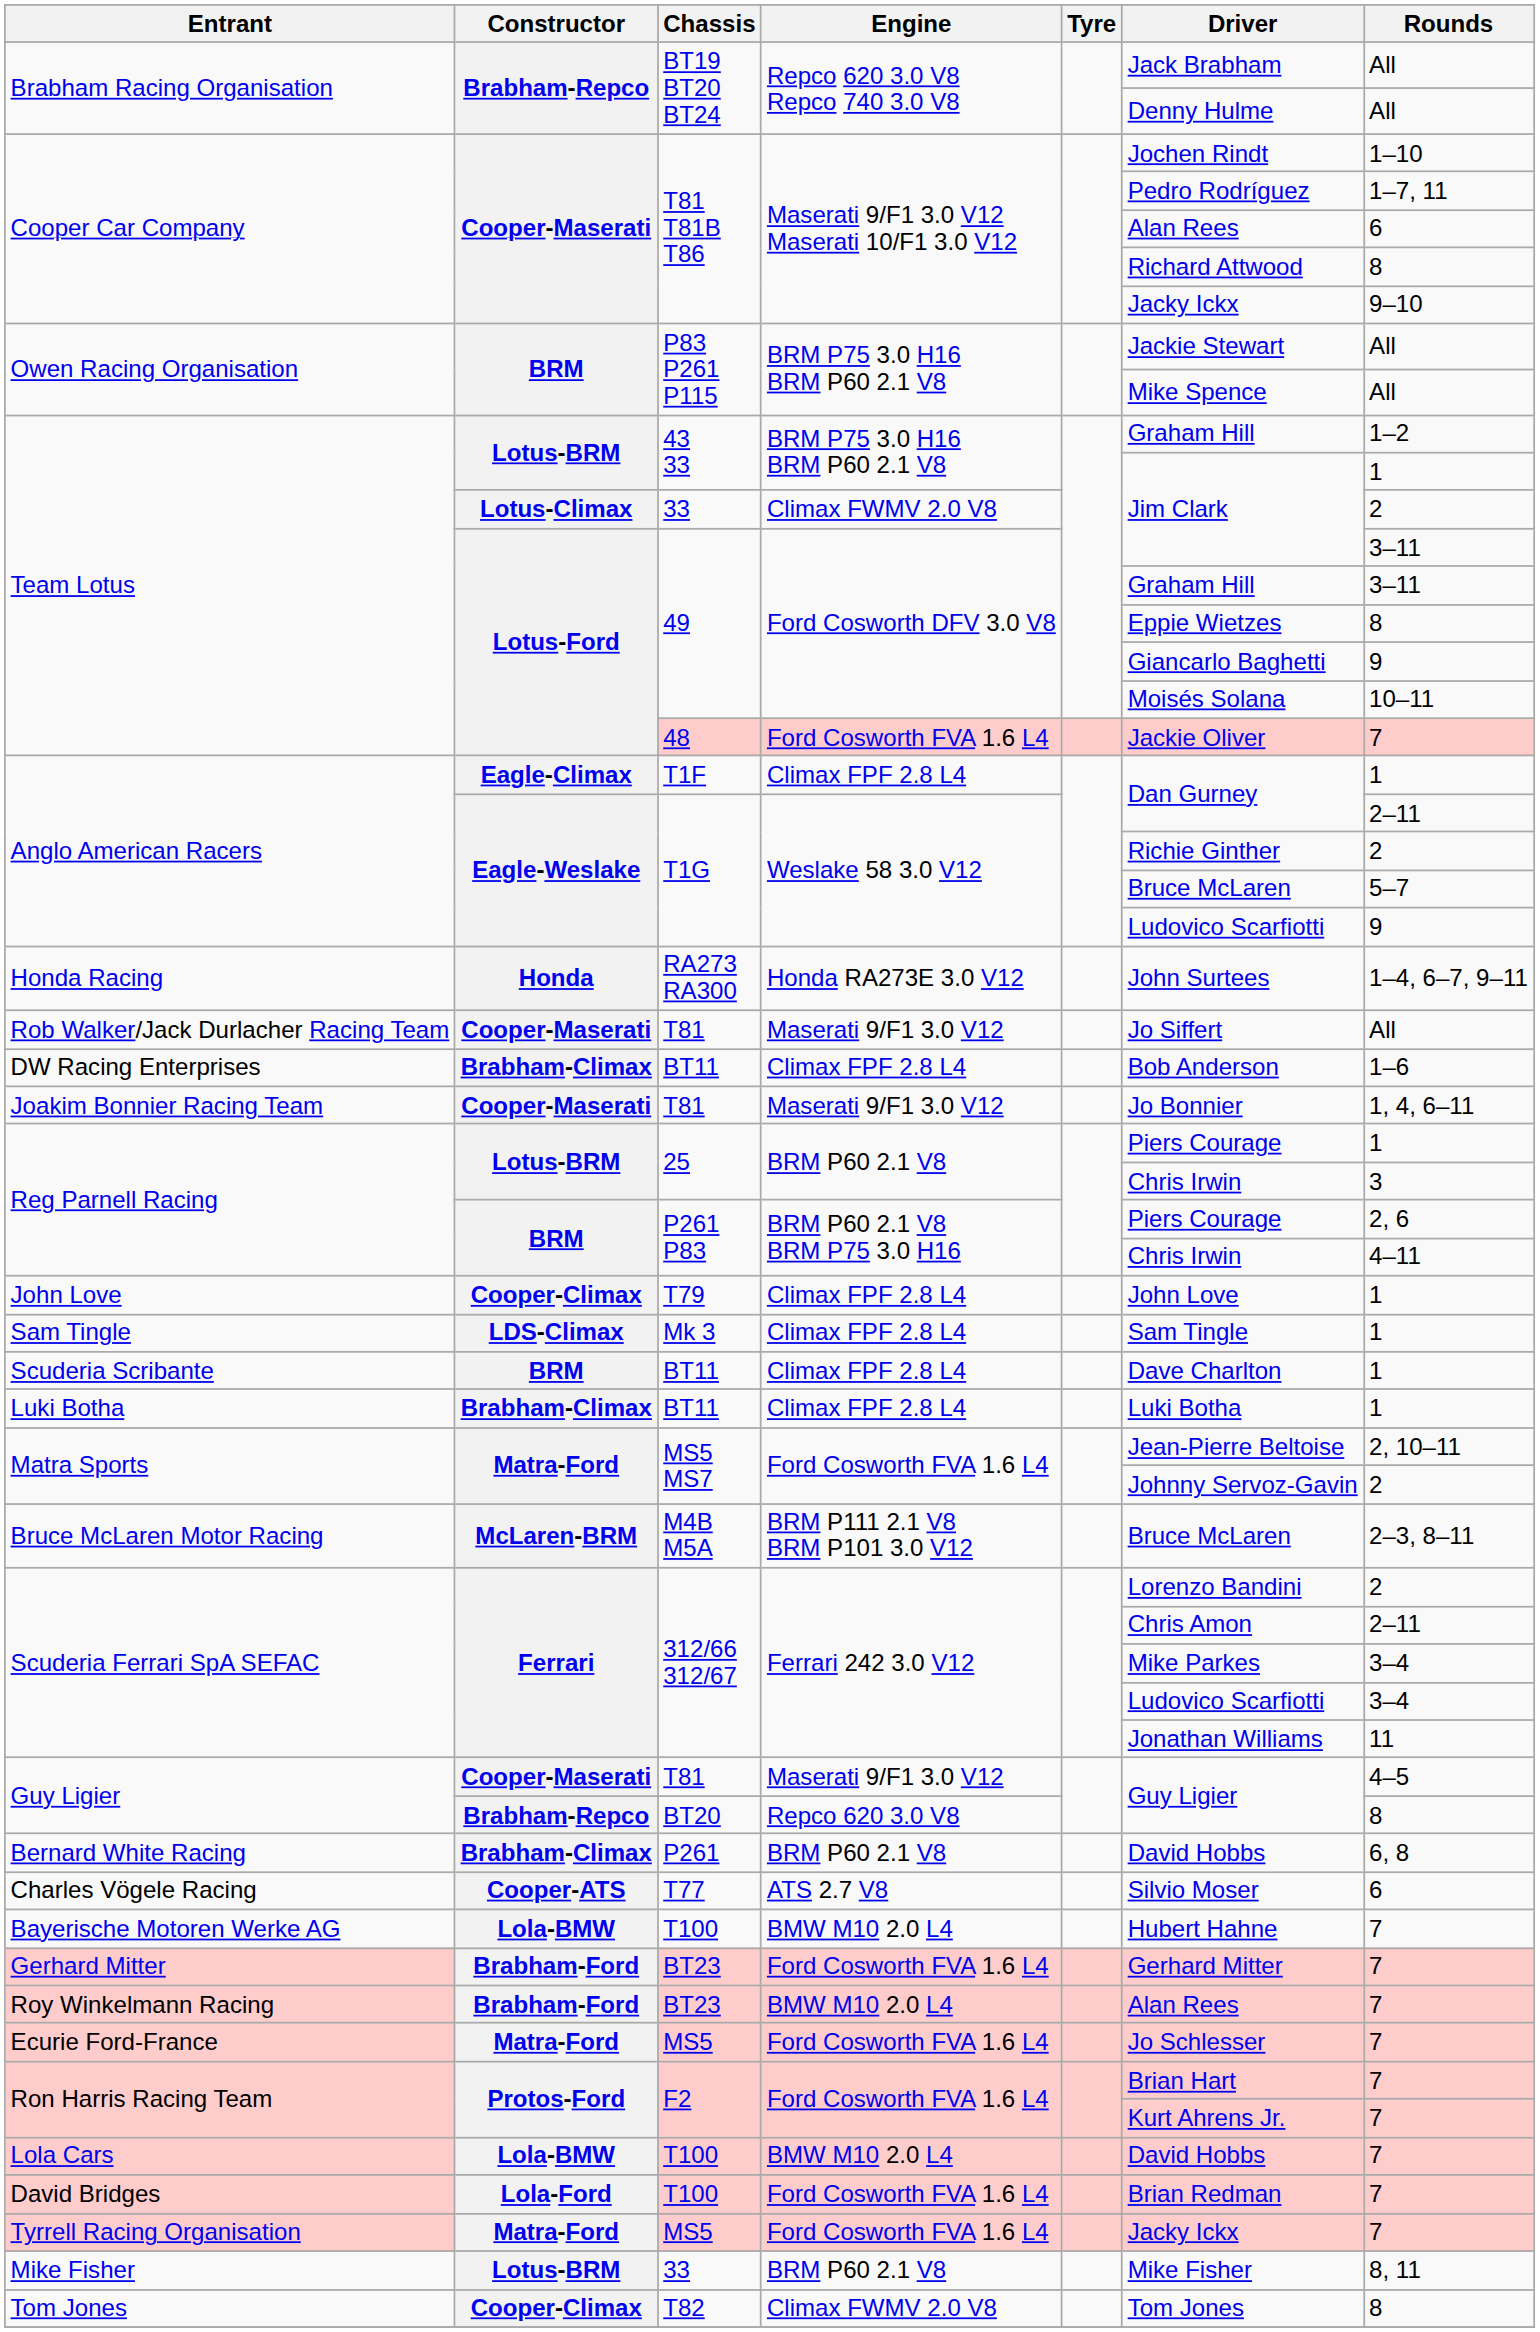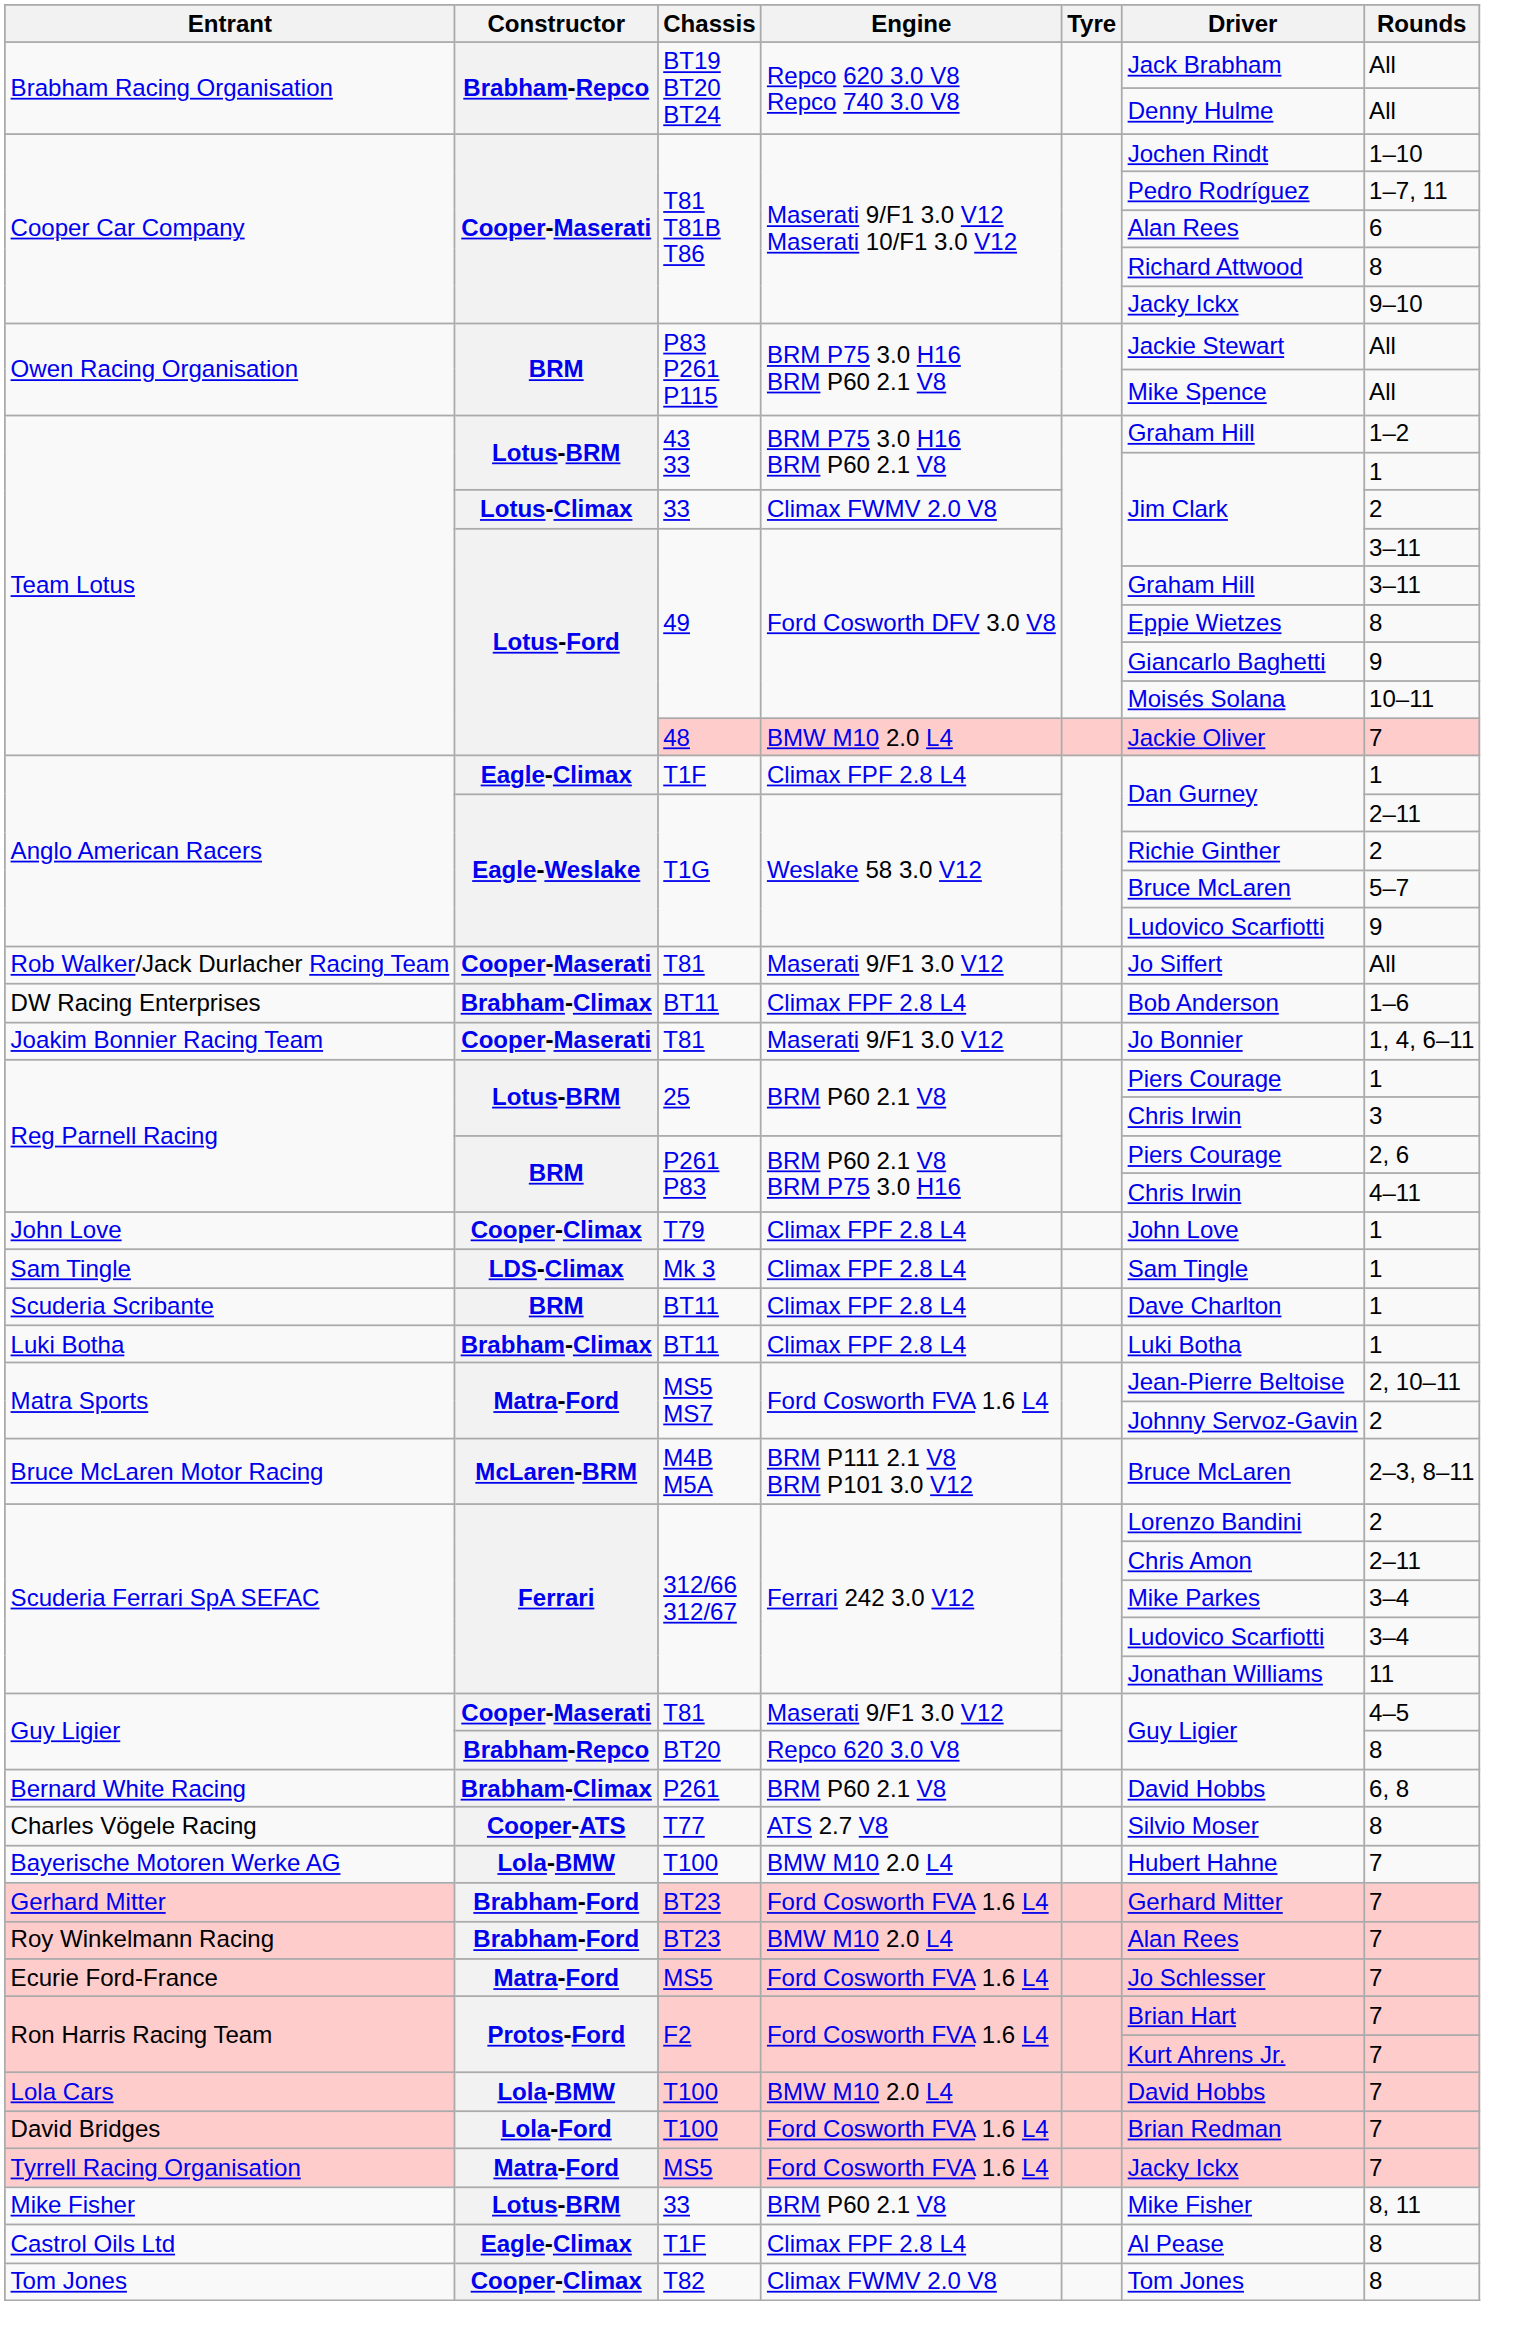Team Lotus / 48 | Engine: Ford Cosworth FVA 1.6 L4 -> BMW M10 2.0 L4
- row: Honda Racing | Honda | RA273 RA300 | Honda RA273E 3.0 V12 | John Surtees | 1–4, 6–7, 9–11
Charles Vögele Racing | Rounds: 6 -> 8
+ row: Castrol Oils Ltd | Eagle-Climax | T1F | Climax FPF 2.8 L4 | Al Pease | 8
